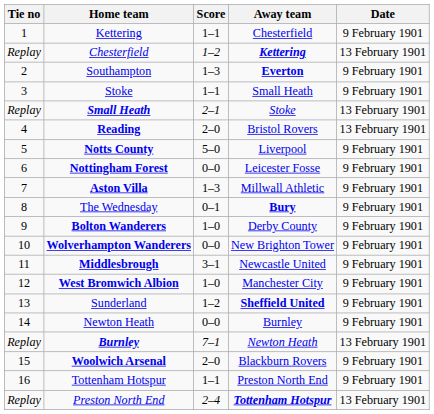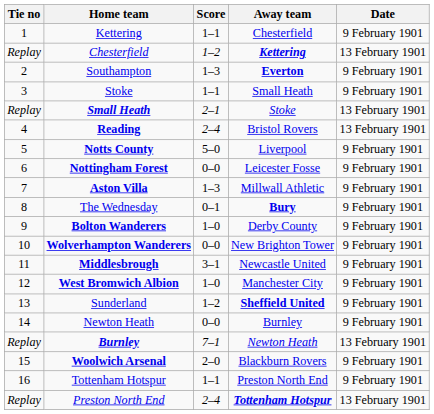Reading | Score: 2–0 -> 2–4
